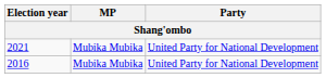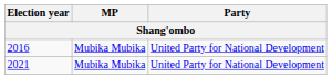rows swapped: 2016 <-> 2021
